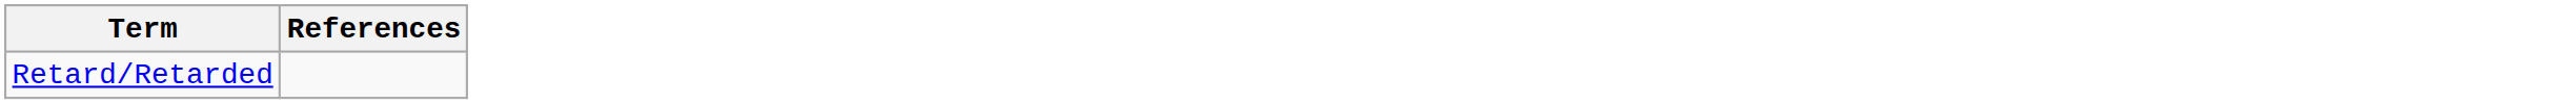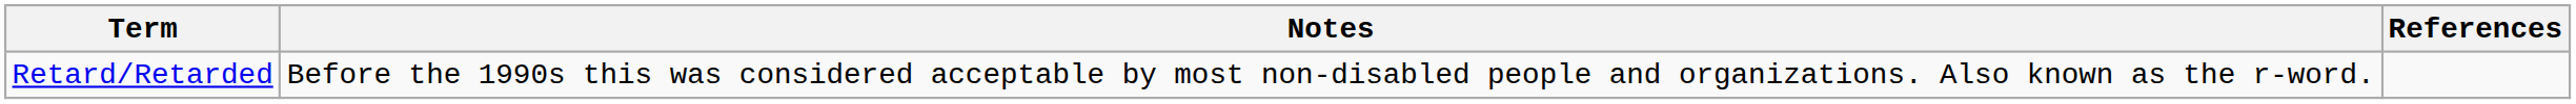+ column: Notes | Before the 1990s this was considered acceptable by most non-disabled people and organizations. Also known as the r-word.
